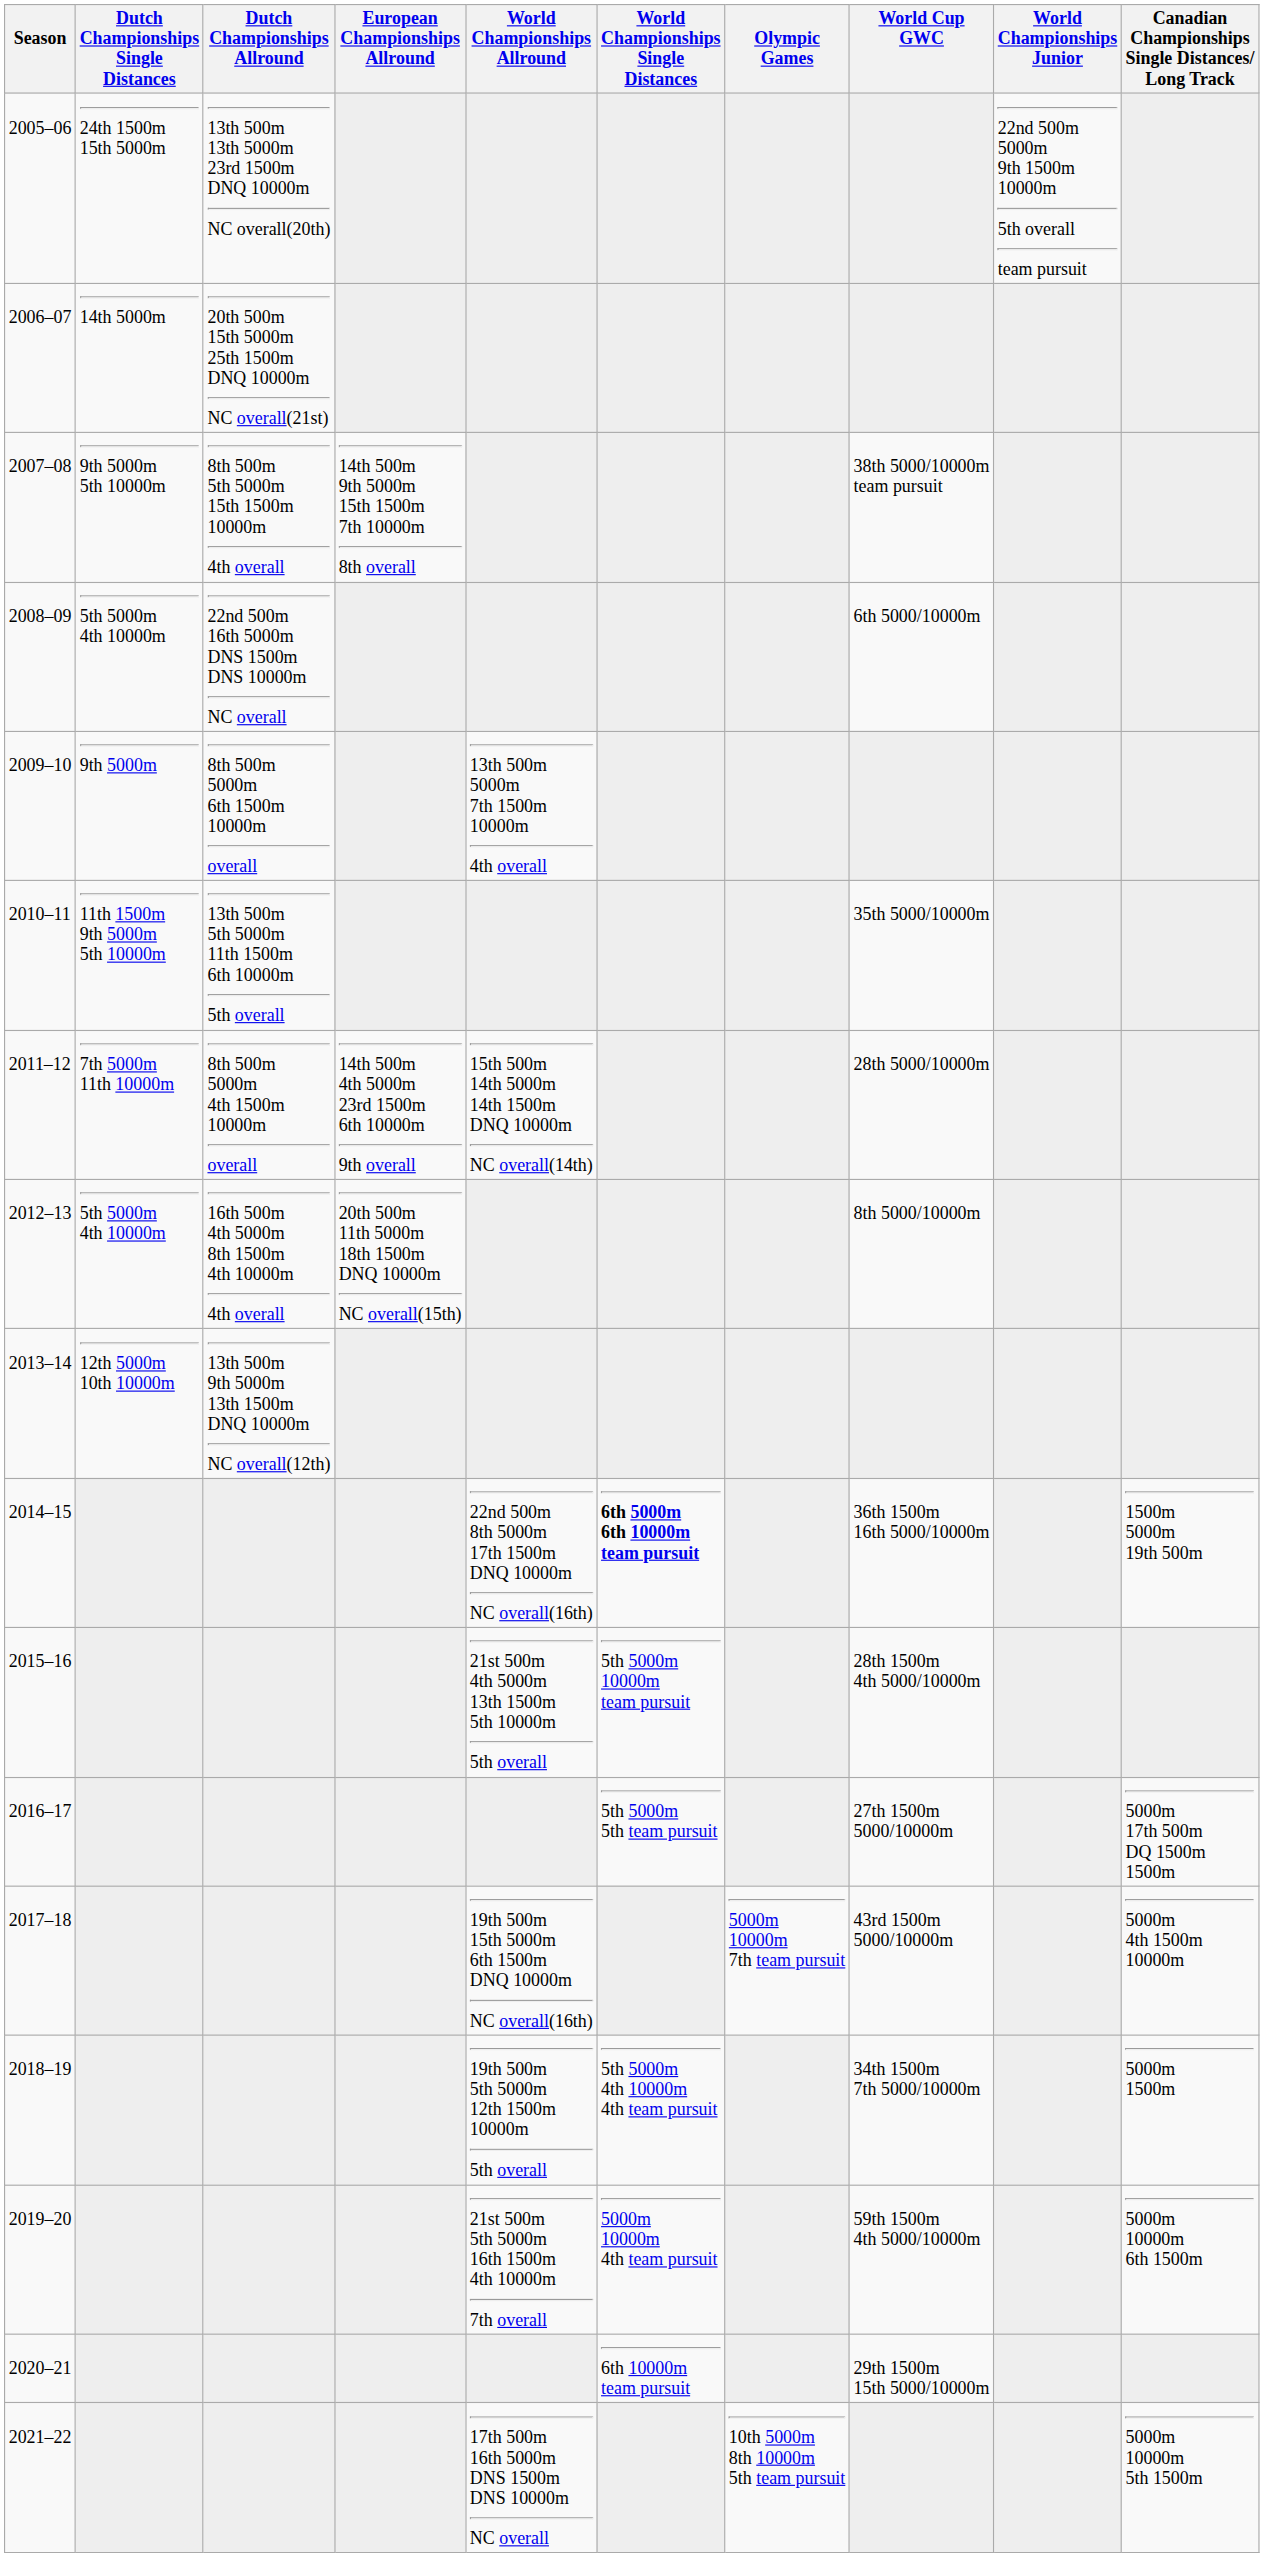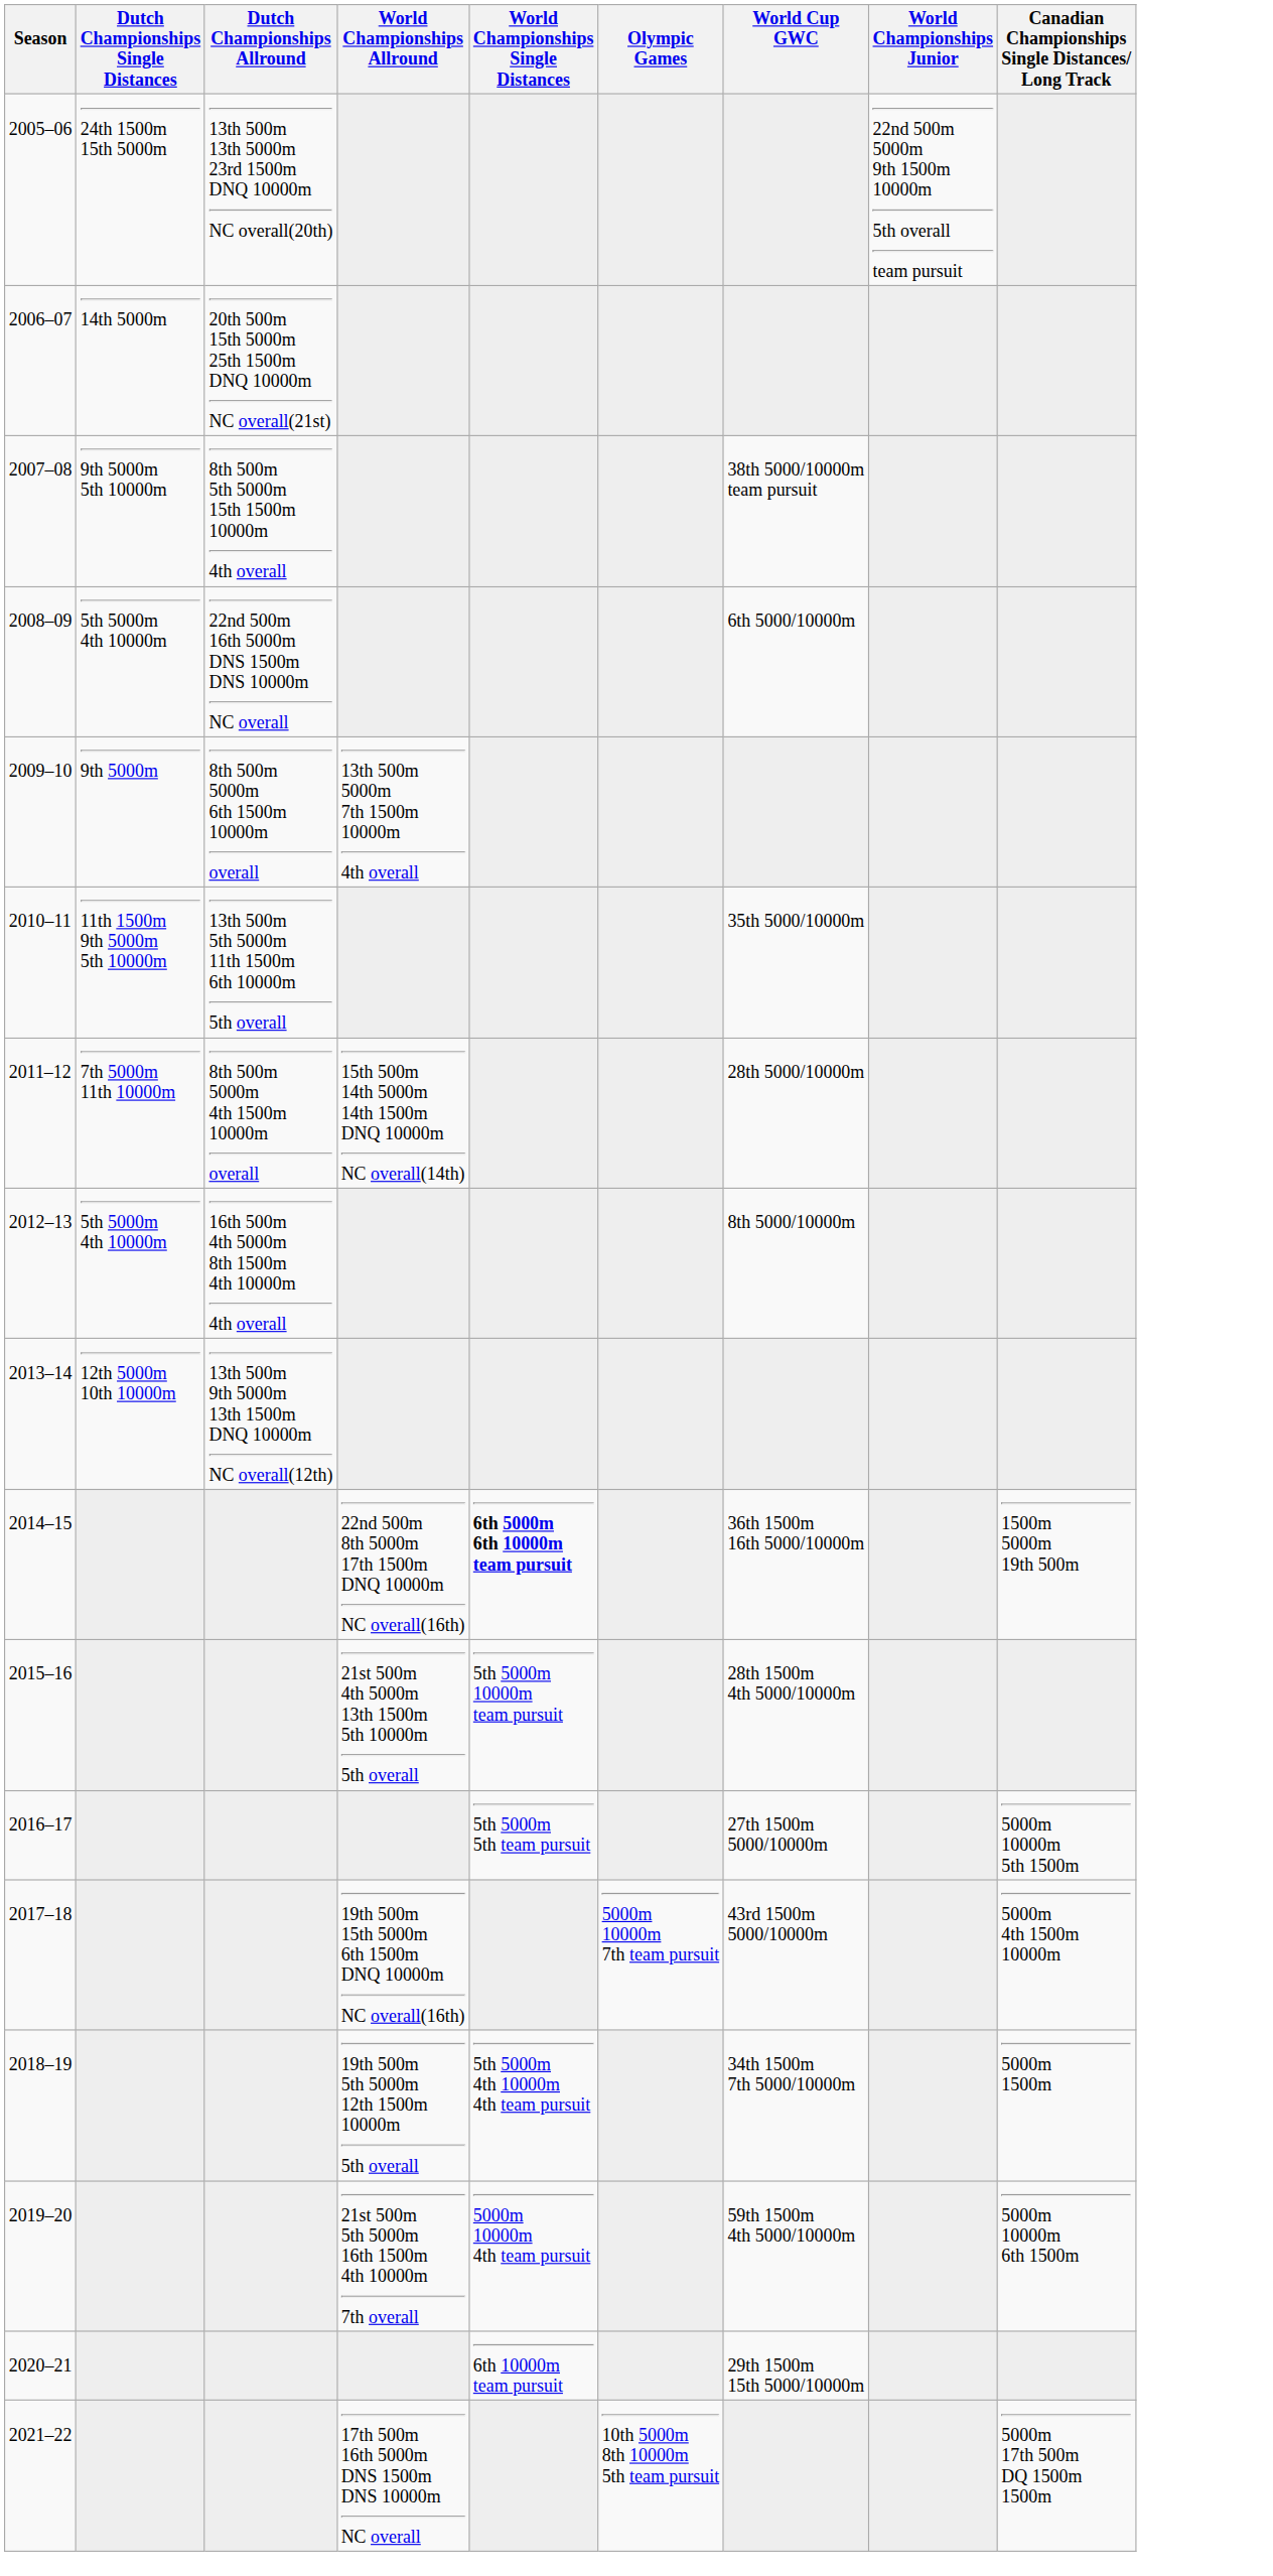- column: European Championships Allround | 14th 500m 9th 5000m 15th 1500m 7th 10000m 8th overall | 14th 500m 4th 5000m 23rd 1500m 6th 10000m 9th overall | 20th 500m 11th 5000m 18th 1500m DNQ 10000m NC overall(15th)
2016–17 | Canadian Championships Single Distances/ Long Track: 5000m 17th 500m DQ 1500m 1500m -> 5000m 10000m 5th 1500m
2021–22 | Canadian Championships Single Distances/ Long Track: 5000m 10000m 5th 1500m -> 5000m 17th 500m DQ 1500m 1500m
